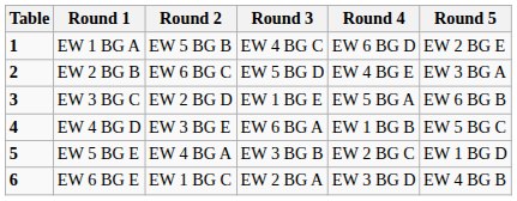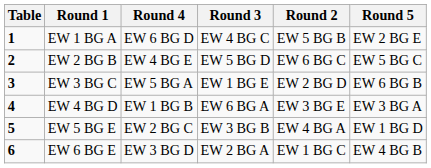columns swapped: Round 2 <-> Round 4
EW 2 BG B | Round 5: EW 3 BG A -> EW 5 BG C
EW 4 BG D | Round 5: EW 5 BG C -> EW 3 BG A
